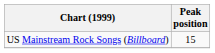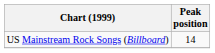US Mainstream Rock Songs (Billboard) | Peak position: 15 -> 14
